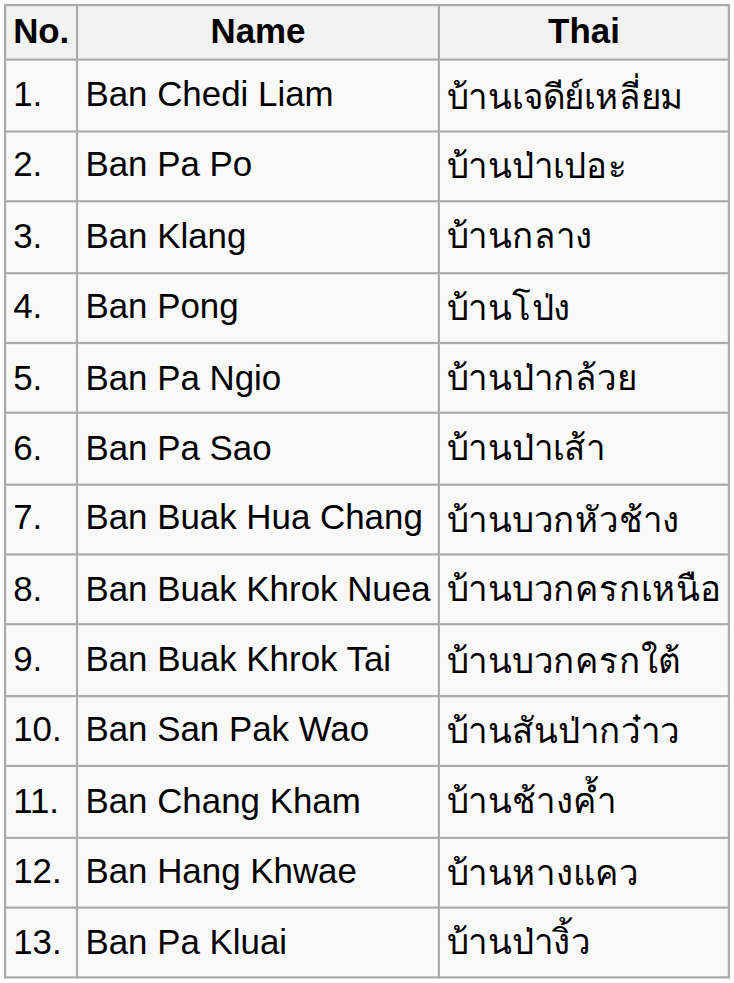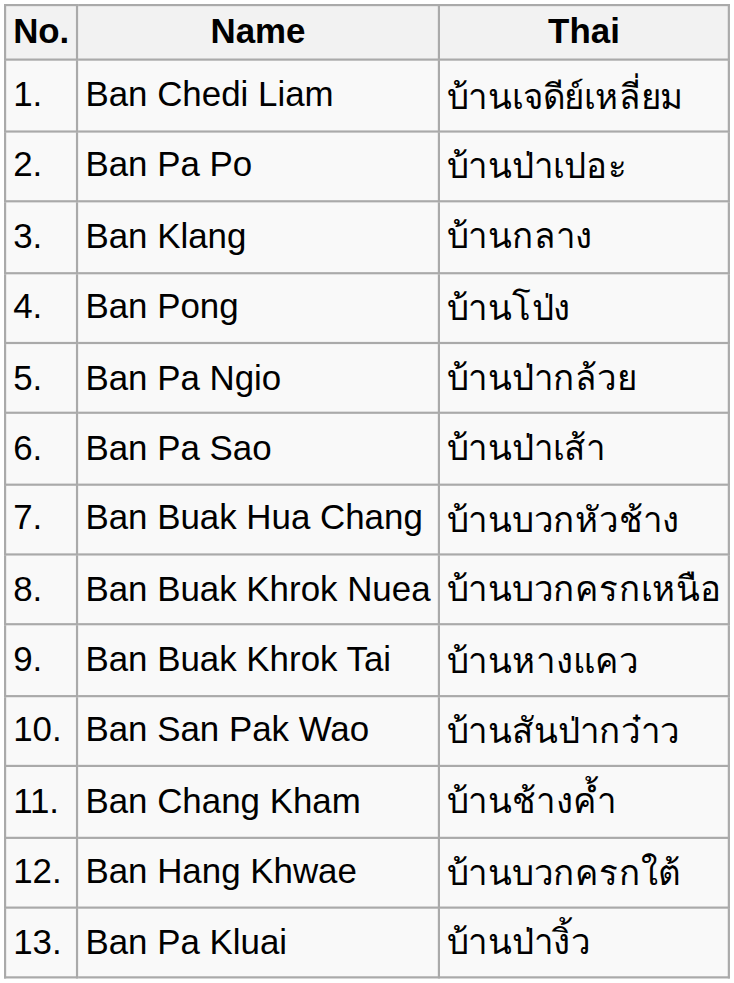Ban Buak Khrok Tai | Thai: บ้านบวกครกใต้ -> บ้านหางแคว
Ban Hang Khwae | Thai: บ้านหางแคว -> บ้านบวกครกใต้
